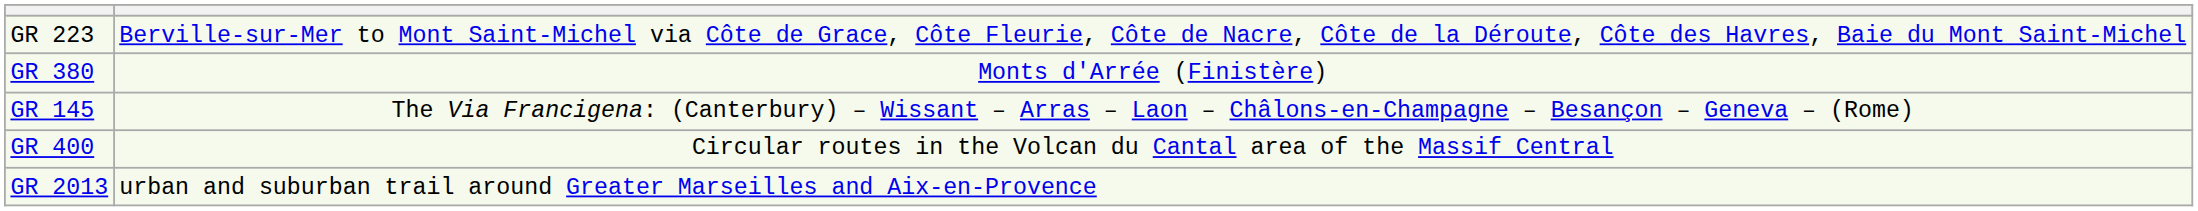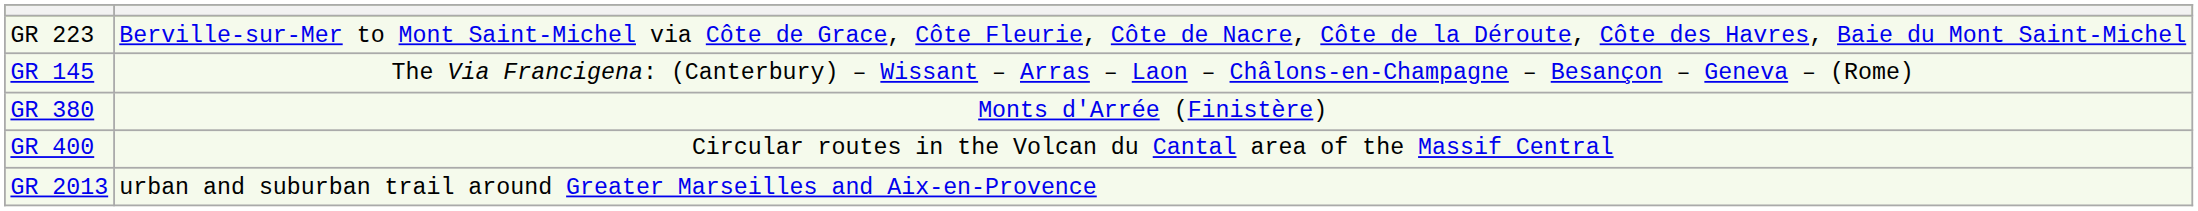rows swapped: GR 145 <-> GR 380
